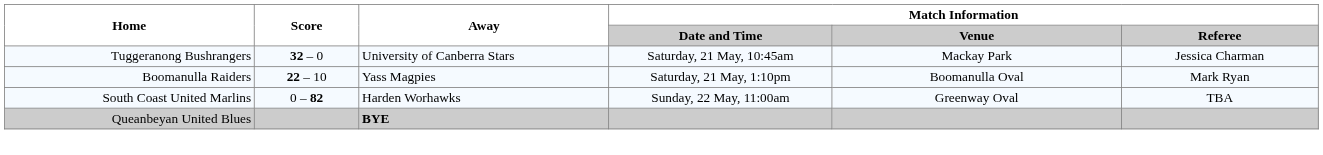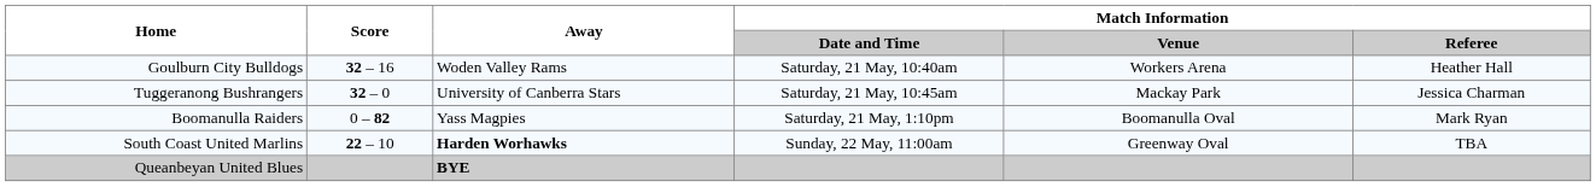+ row: Goulburn City Bulldogs | 32 – 16 | Woden Valley Rams | Saturday, 21 May, 10:40am | Workers Arena | Heather Hall
Boomanulla Raiders | Score: 22 – 10 -> 0 – 82
South Coast United Marlins | Score: 0 – 82 -> 22 – 10
South Coast United Marlins | Away: normal -> bold
